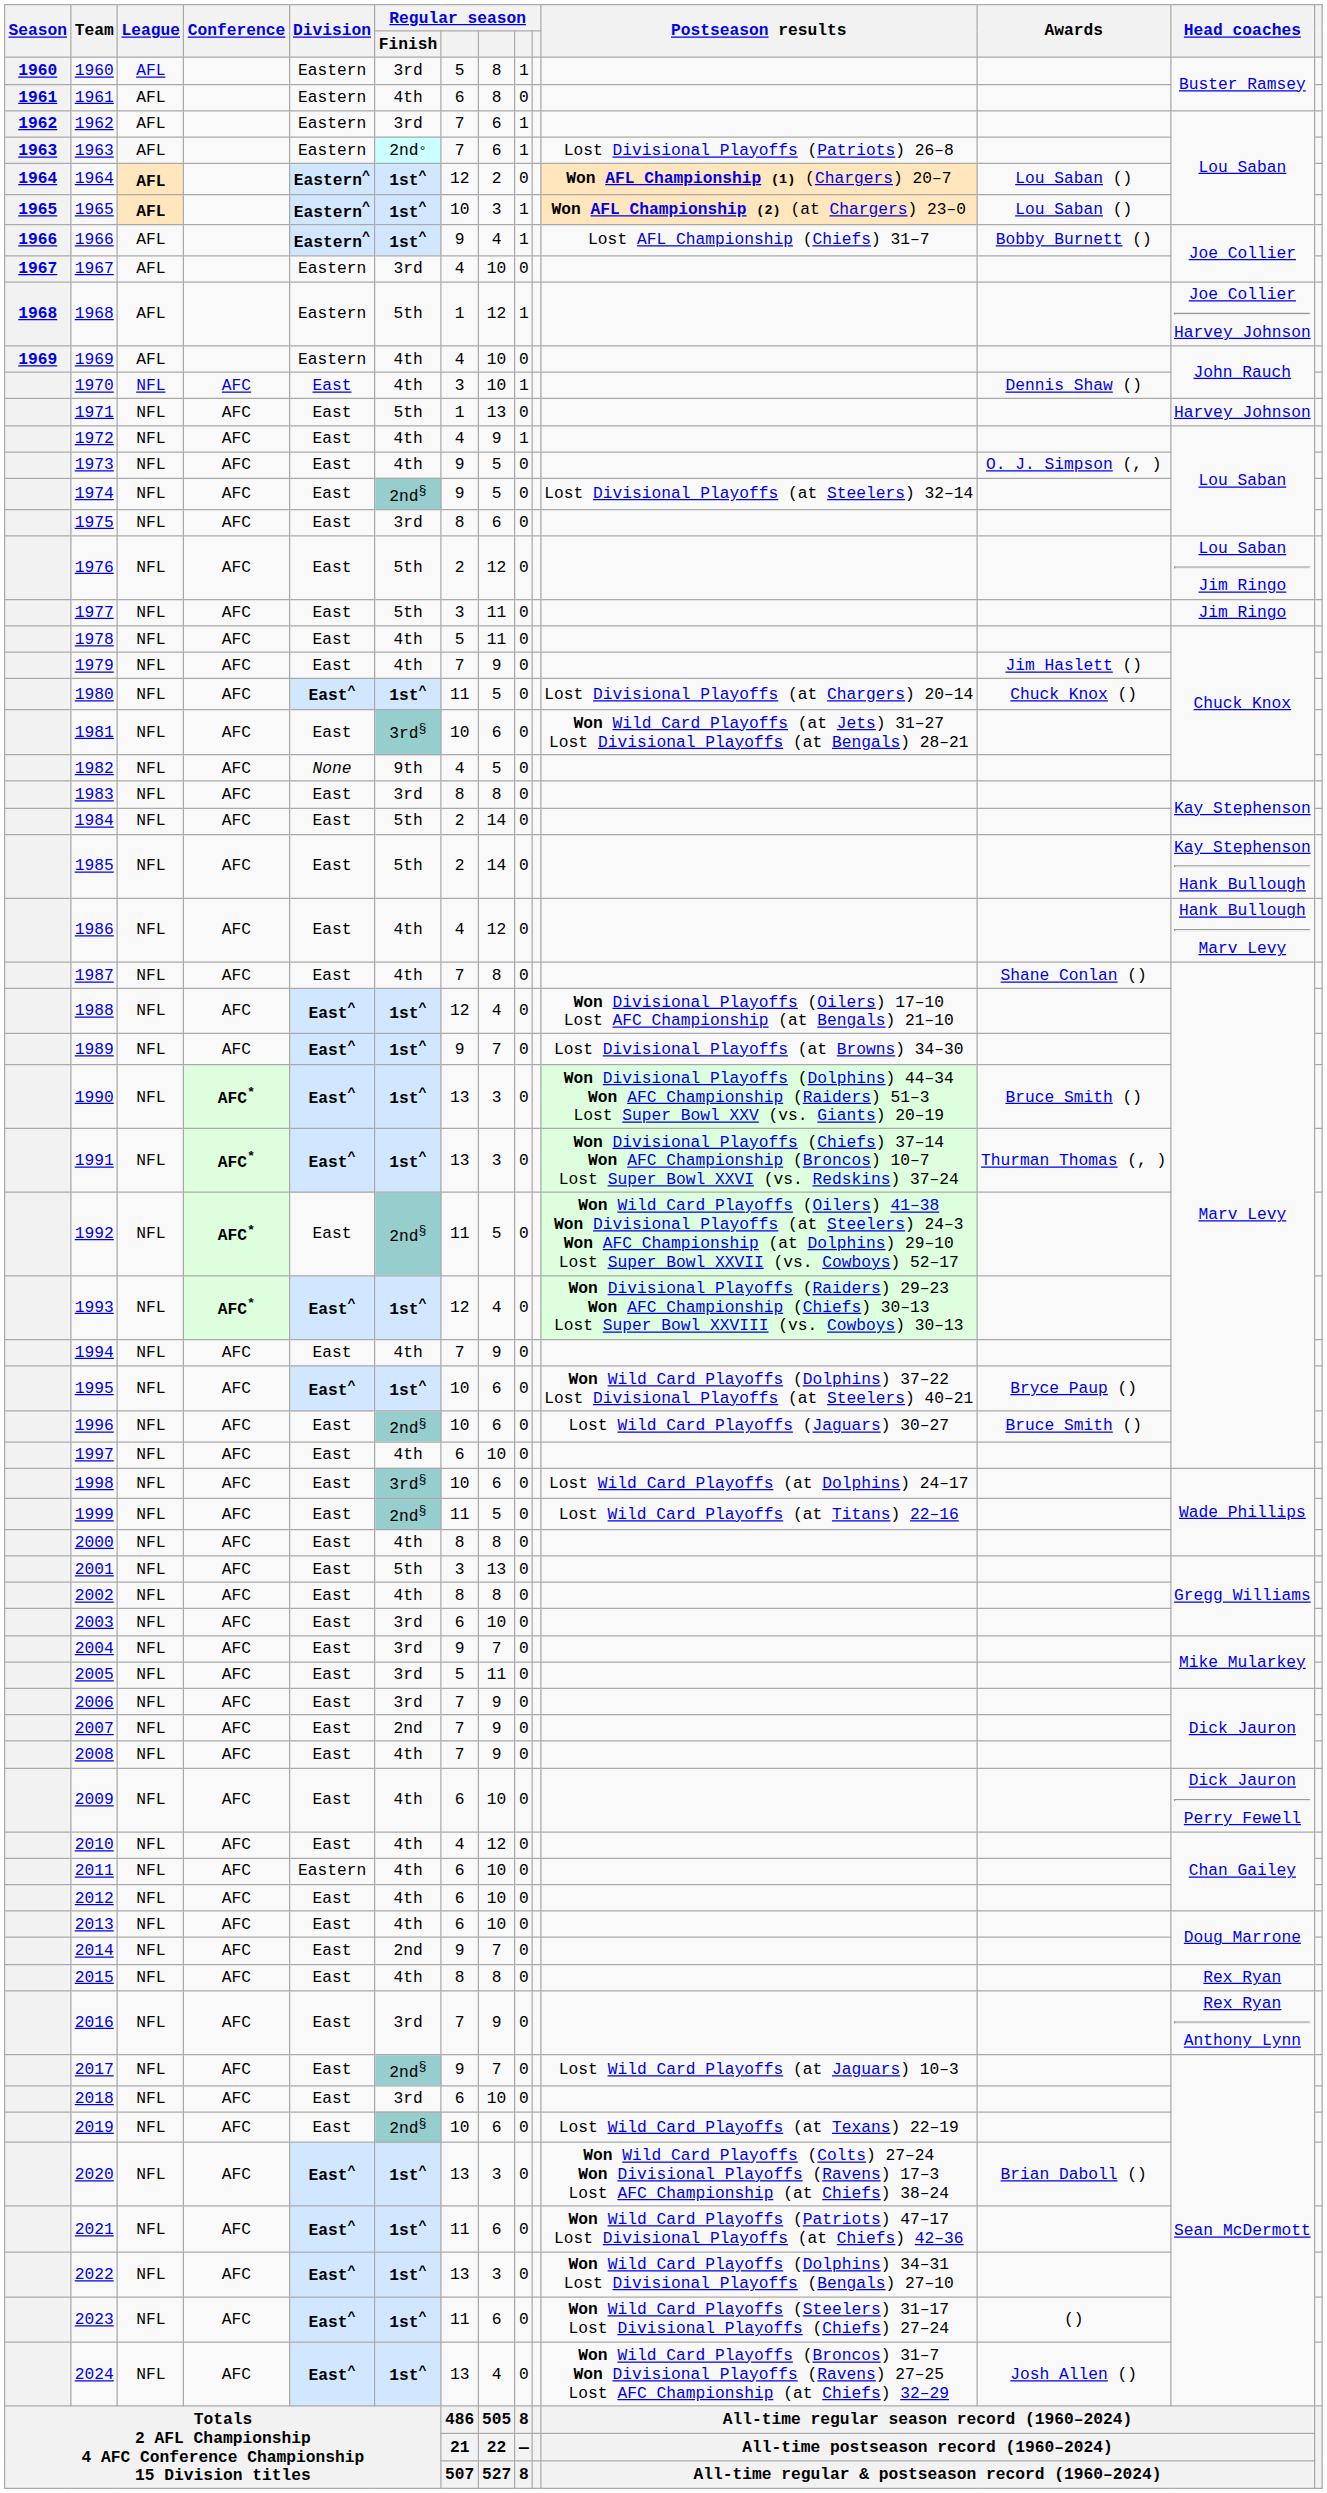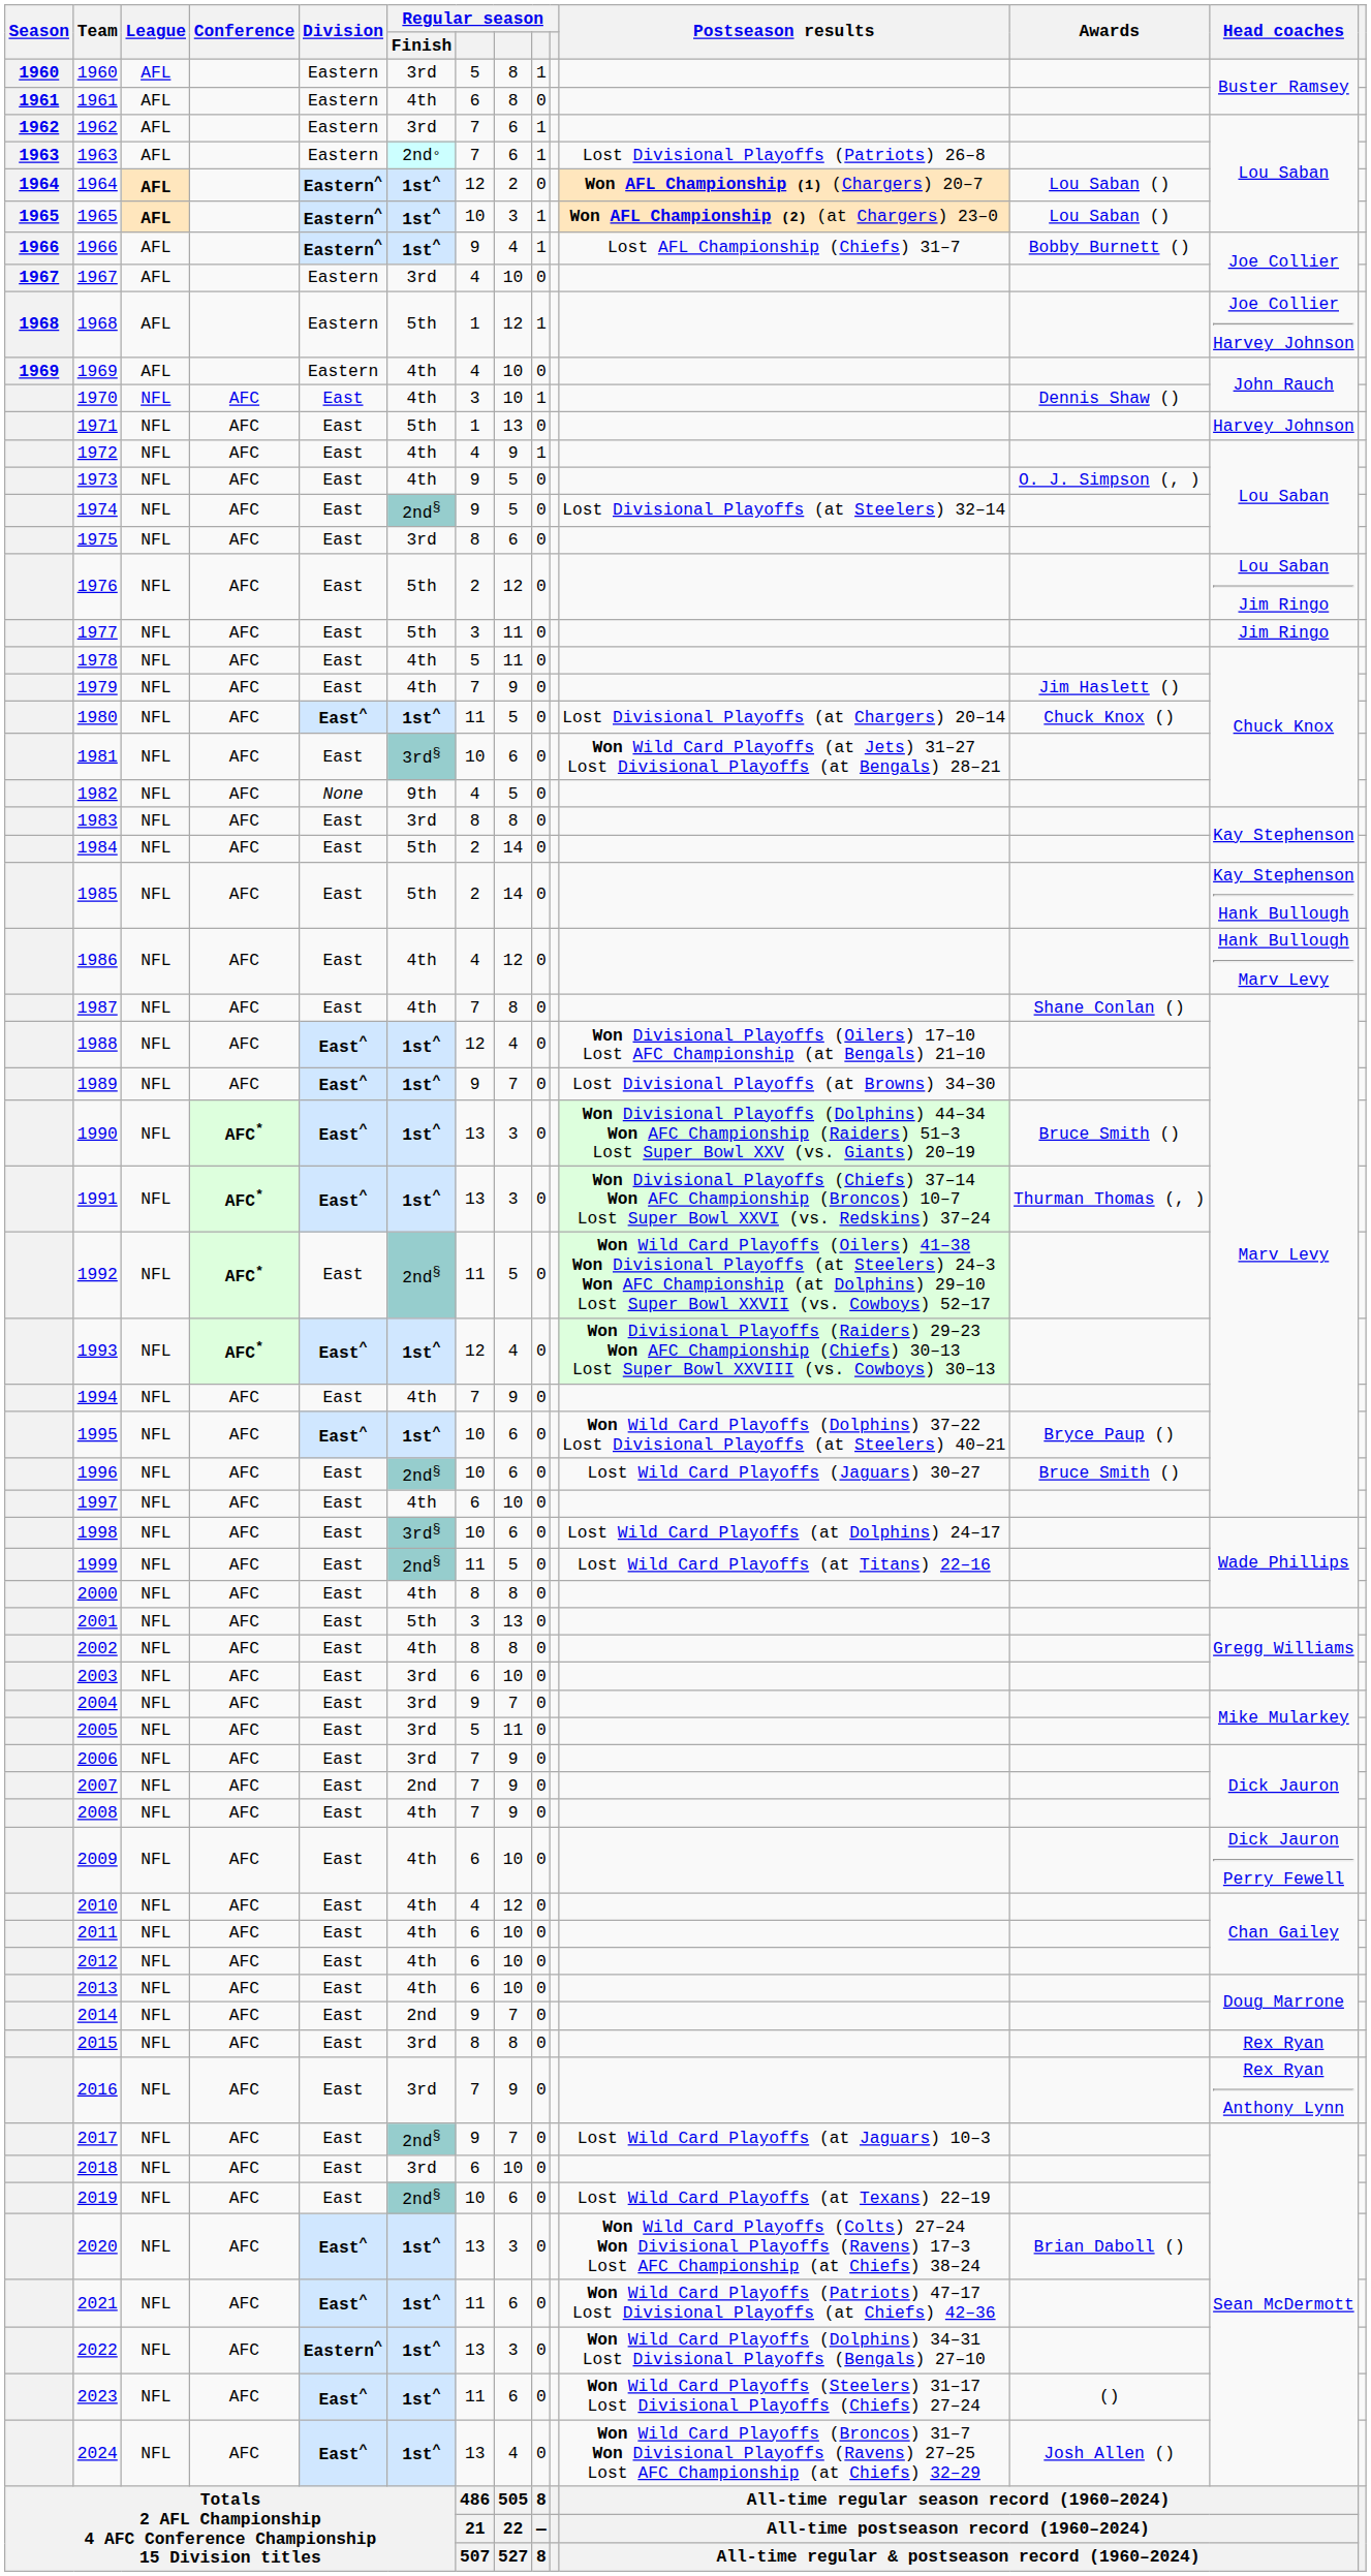2011 | Division: Eastern -> East
2015 | Regular season / Finish: 4th -> 3rd
2022 | Division: East^ -> Eastern^
